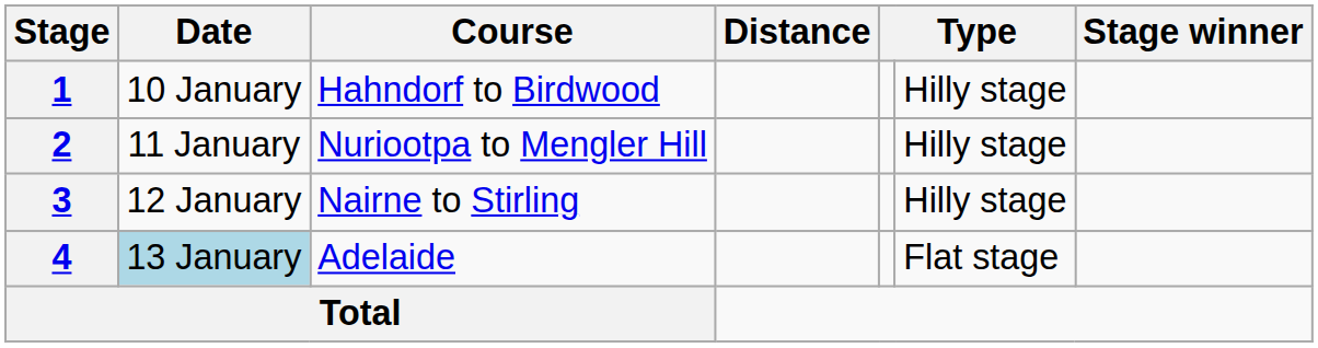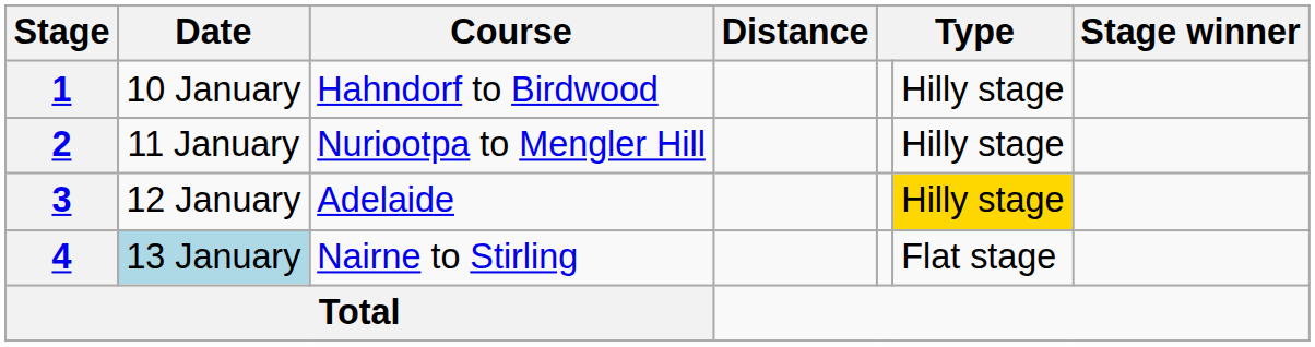3 | Course: Nairne to Stirling -> Adelaide
3 | column 6: no background -> gold background
4 | Course: Adelaide -> Nairne to Stirling
